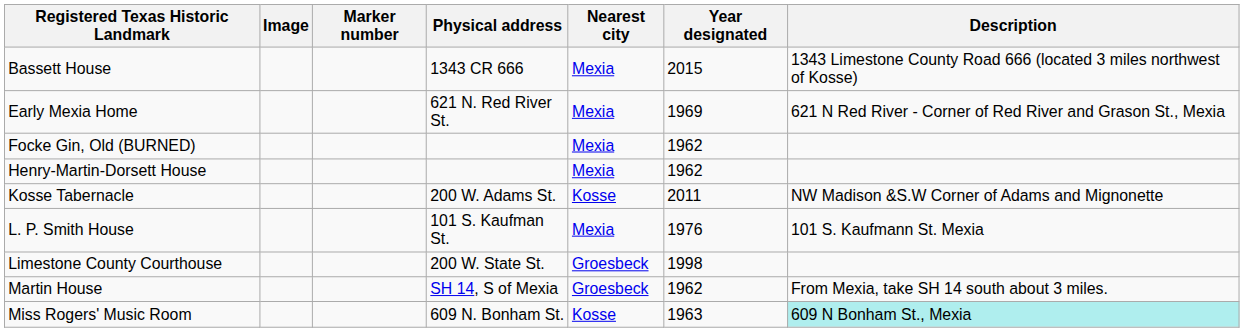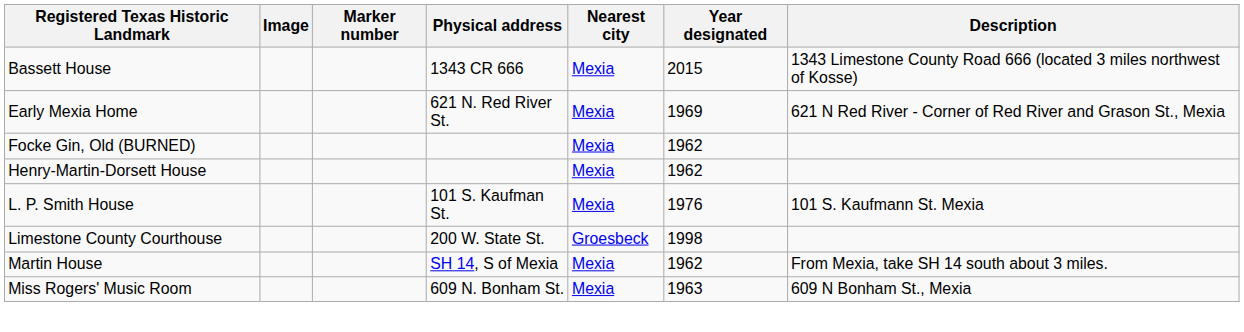- row: Kosse Tabernacle | 200 W. Adams St. | Kosse | 2011 | NW Madison &S.W Corner of Adams and Mignonette
Martin House | Nearest city: Groesbeck -> Mexia
Miss Rogers' Music Room | Nearest city: Kosse -> Mexia
Miss Rogers' Music Room | Description: paleturquoise background -> no background
